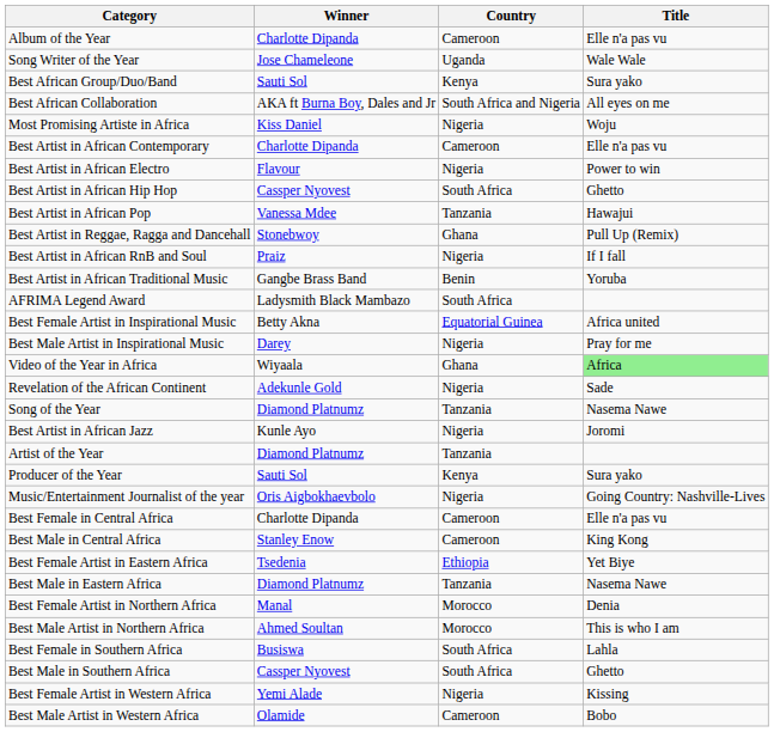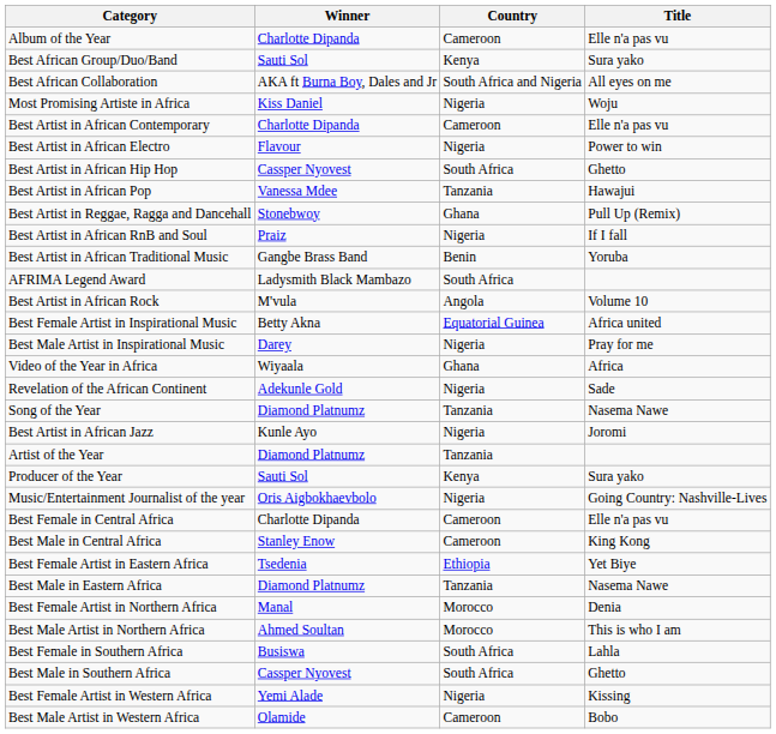- row: Song Writer of the Year | Jose Chameleone | Uganda | Wale Wale
+ row: Best Artist in African Rock | M'vula | Angola | Volume 10
Video of the Year in Africa | Title: lightgreen background -> no background
